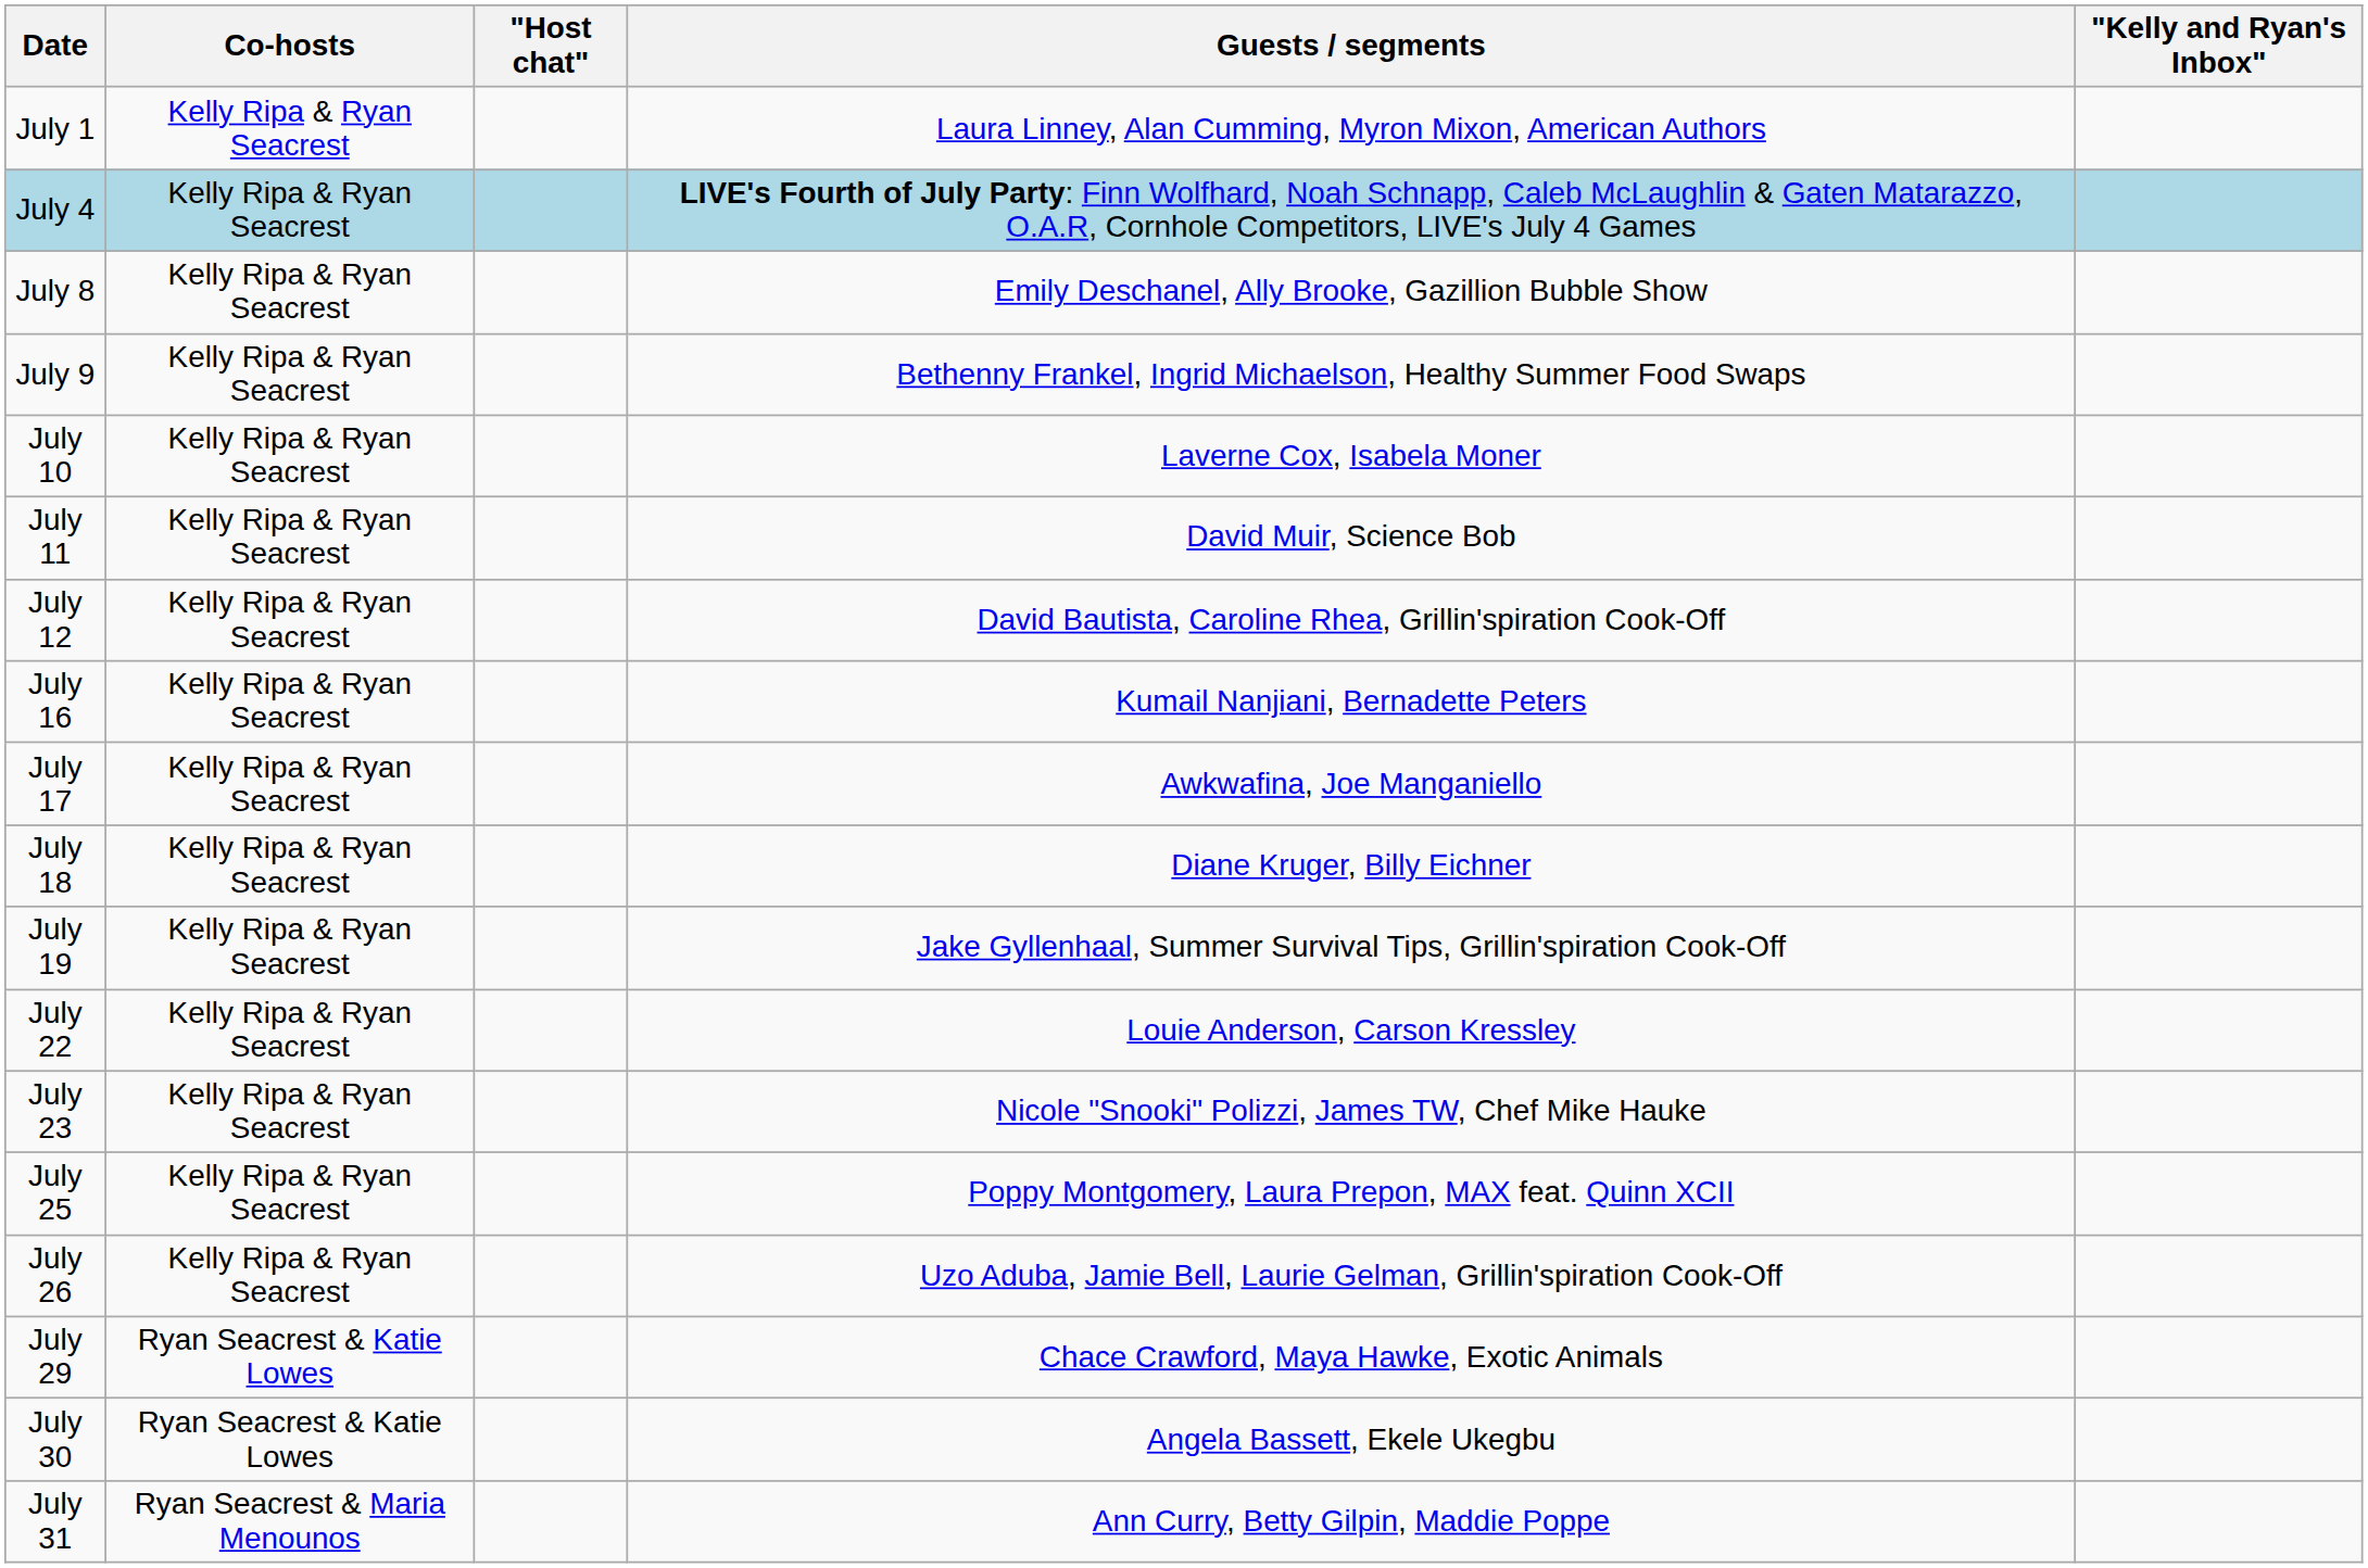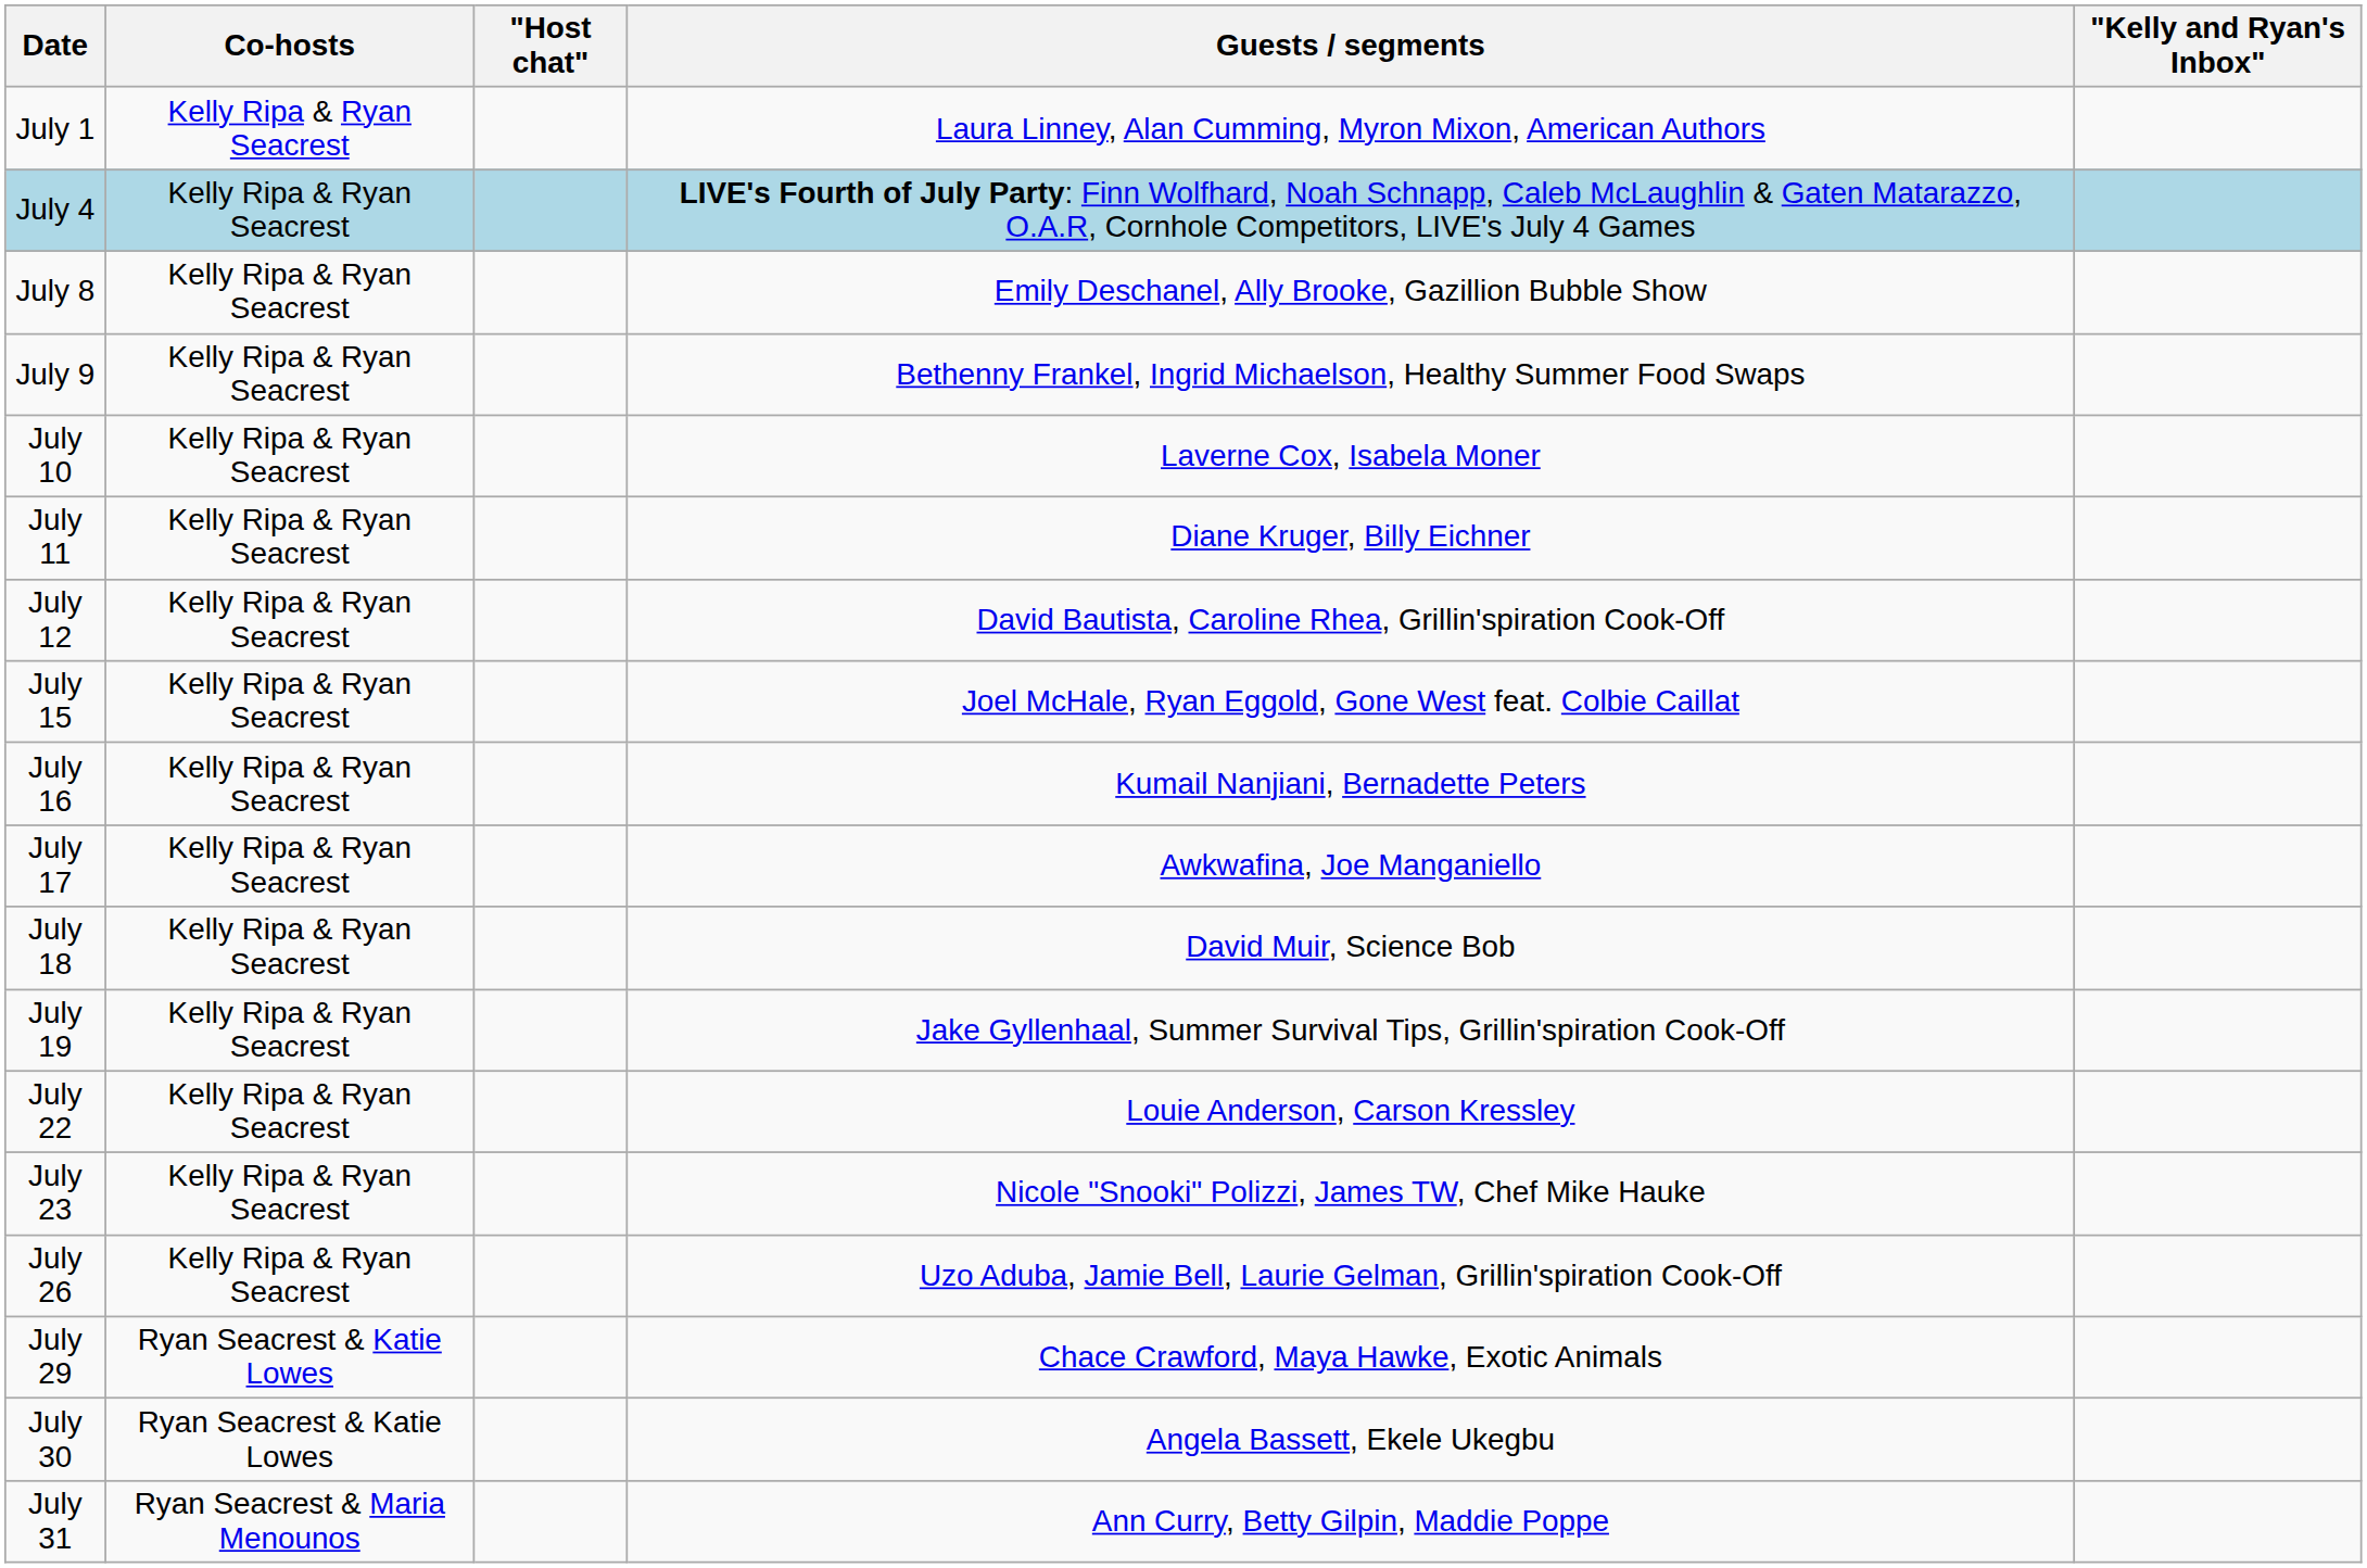July 11 | Guests / segments: David Muir, Science Bob -> Diane Kruger, Billy Eichner
+ row: July 15 | Kelly Ripa & Ryan Seacrest | Joel McHale, Ryan Eggold, Gone West feat. Colbie Caillat
July 18 | Guests / segments: Diane Kruger, Billy Eichner -> David Muir, Science Bob
- row: July 25 | Kelly Ripa & Ryan Seacrest | Poppy Montgomery, Laura Prepon, MAX feat. Quinn XCII
